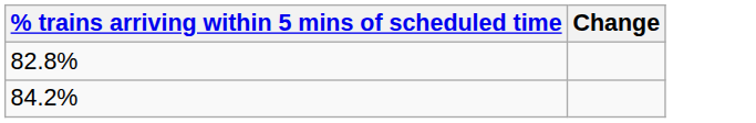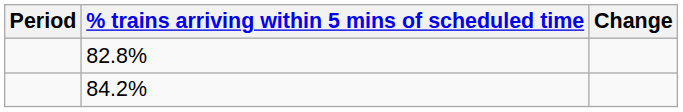+ column: Period
